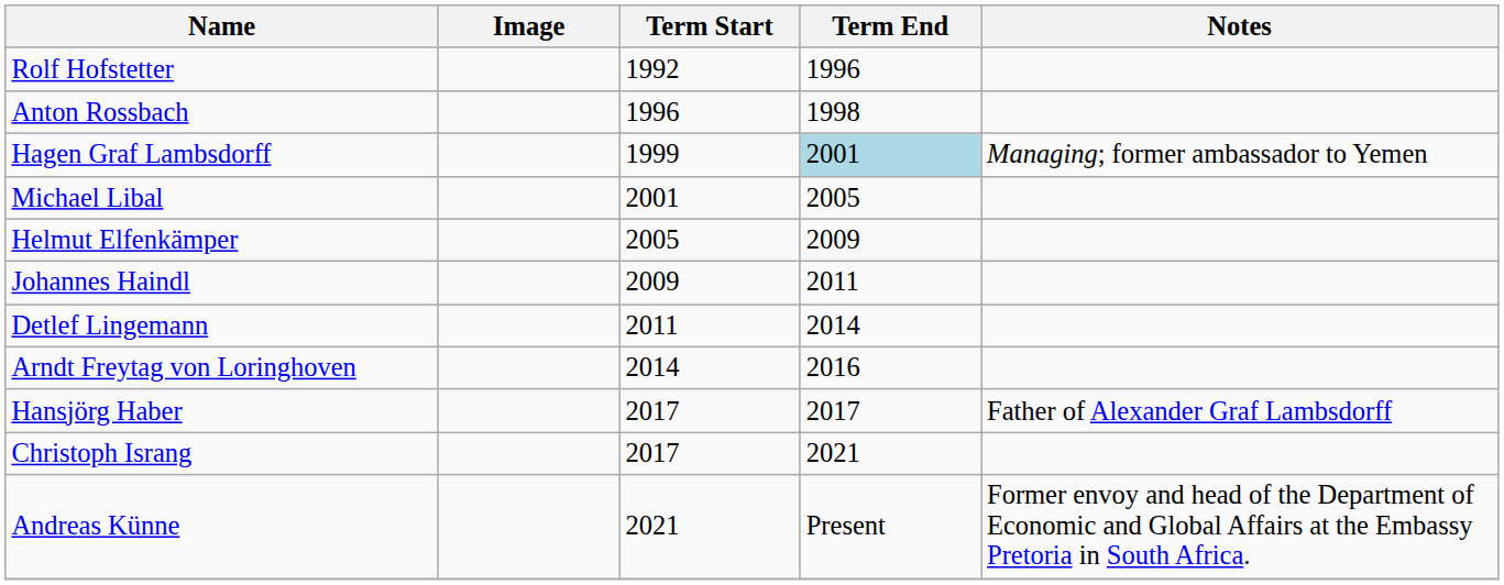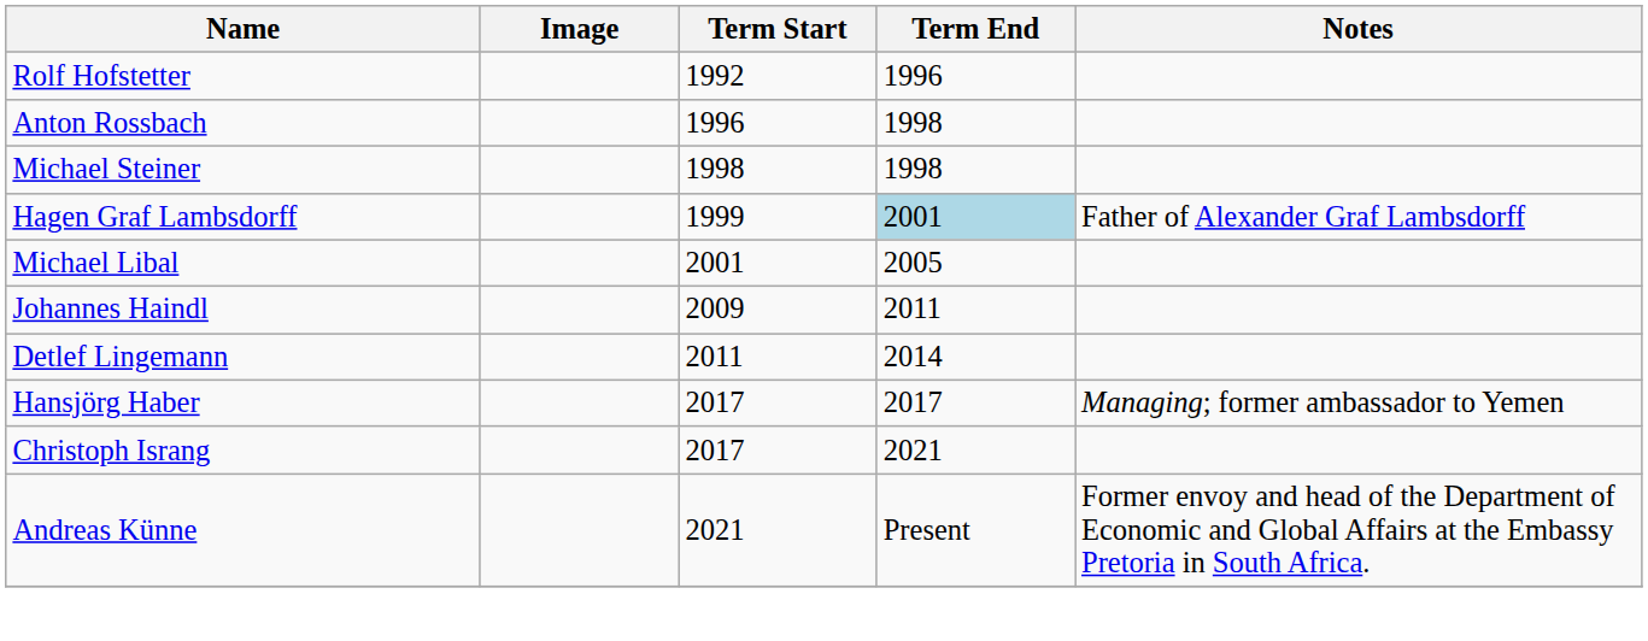+ row: Michael Steiner | 1998 | 1998
Hagen Graf Lambsdorff | Notes: Managing; former ambassador to Yemen -> Father of Alexander Graf Lambsdorff
- row: Helmut Elfenkämper | 2005 | 2009
- row: Arndt Freytag von Loringhoven | 2014 | 2016
Hansjörg Haber | Notes: Father of Alexander Graf Lambsdorff -> Managing; former ambassador to Yemen
